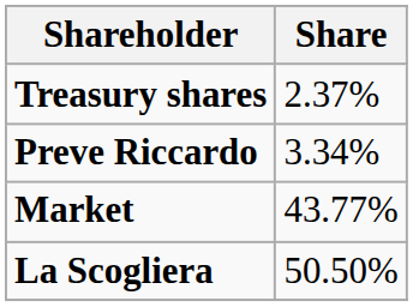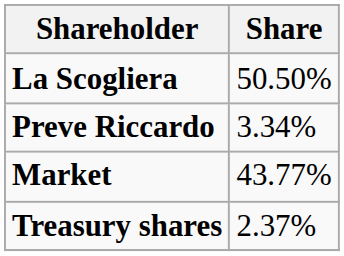rows swapped: La Scogliera <-> Treasury shares
